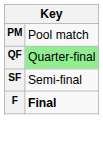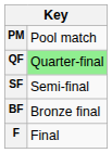+ row: BF | Bronze final
F | column 2: bold -> normal
